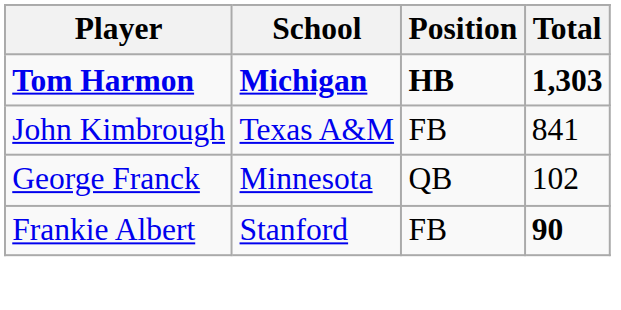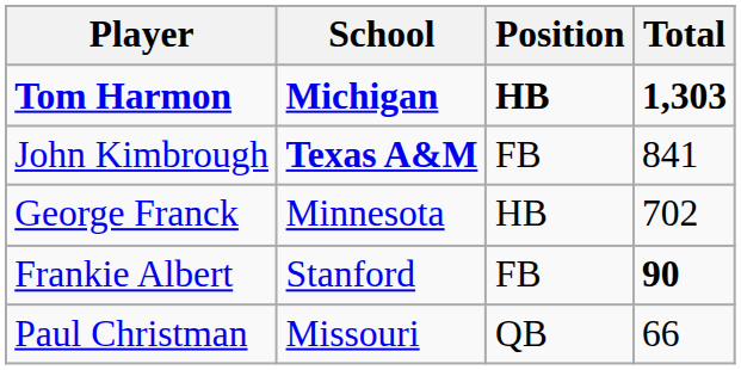John Kimbrough | School: normal -> bold
George Franck | Position: QB -> HB
George Franck | Total: 102 -> 702
+ row: Paul Christman | Missouri | QB | 66
